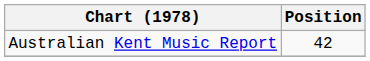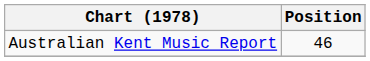Australian Kent Music Report | Position: 42 -> 46
